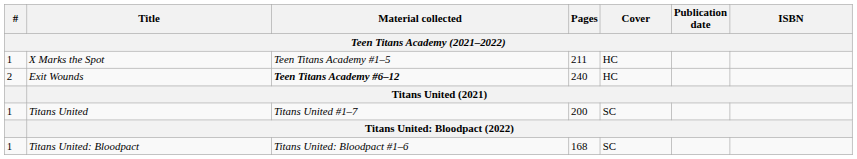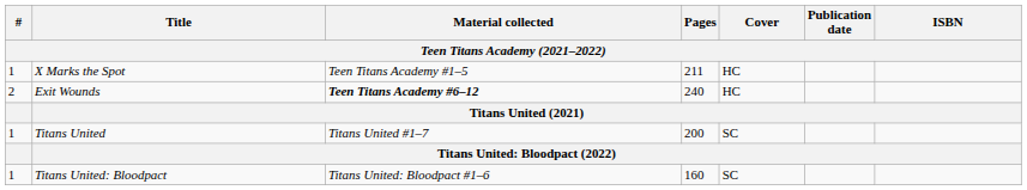Titans United: Bloodpact | Pages: 168 -> 160
